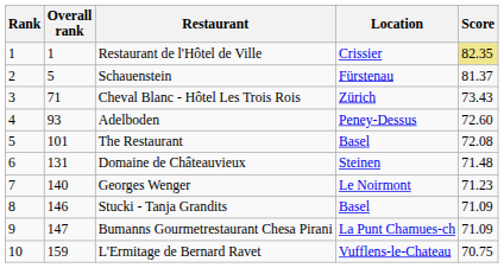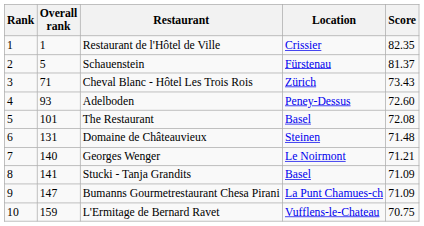Restaurant de l'Hôtel de Ville | Score: khaki background -> no background
Georges Wenger | Score: 71.23 -> 71.21
Stucki - Tanja Grandits | Overall rank: 146 -> 141
